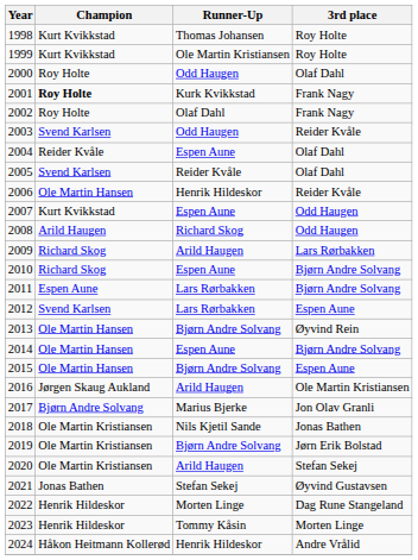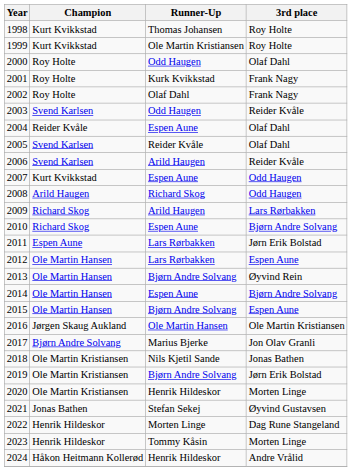2001 | Champion: bold -> normal
2006 | Champion: Ole Martin Hansen -> Svend Karlsen
2006 | Runner-Up: Henrik Hildeskor -> Arild Haugen
2011 | 3rd place: Bjørn Andre Solvang -> Jørn Erik Bolstad
2012 | Champion: Svend Karlsen -> Ole Martin Hansen
2016 | Runner-Up: Arild Haugen -> Ole Martin Hansen
2020 | Runner-Up: Arild Haugen -> Henrik Hildeskor
2020 | 3rd place: Stefan Sekej -> Morten Linge
